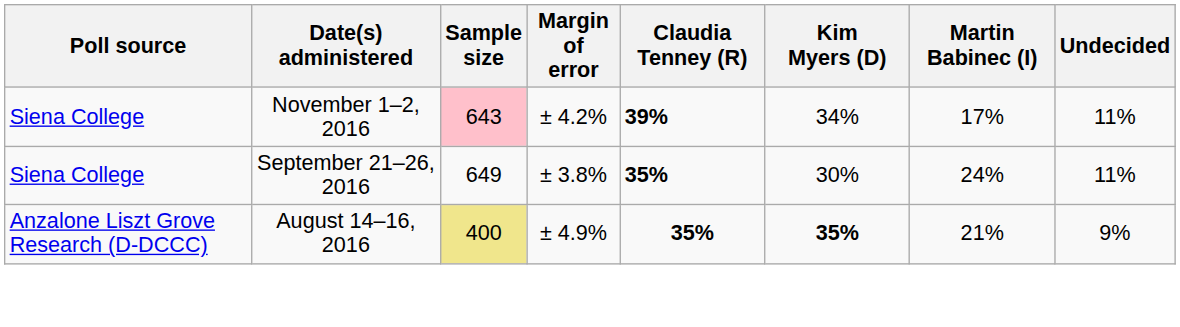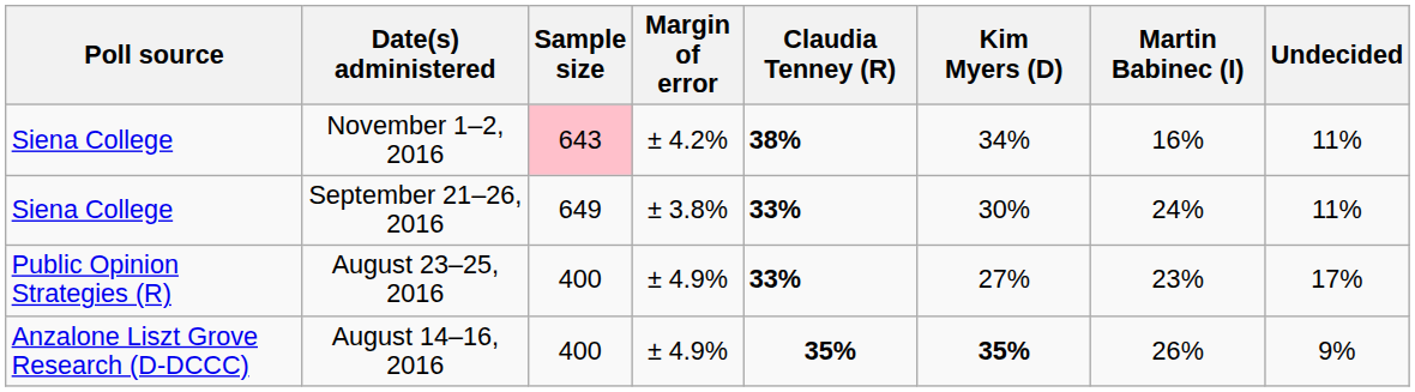November 1–2, 2016 | Claudia Tenney (R): 39% -> 38%
November 1–2, 2016 | Martin Babinec (I): 17% -> 16%
September 21–26, 2016 | Claudia Tenney (R): 35% -> 33%
+ row: Public Opinion Strategies (R) | August 23–25, 2016 | 400 | ± 4.9% | 33% | 27% | 23% | 17%
August 14–16, 2016 | Sample size: khaki background -> no background
August 14–16, 2016 | Martin Babinec (I): 21% -> 26%
